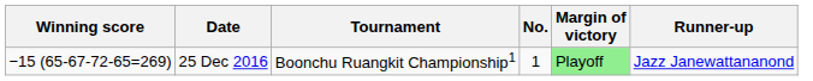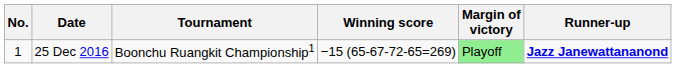columns swapped: No. <-> Winning score
25 Dec 2016 | Runner-up: normal -> bold
